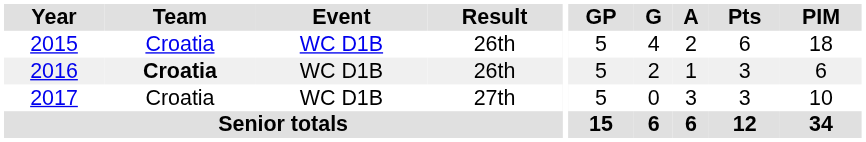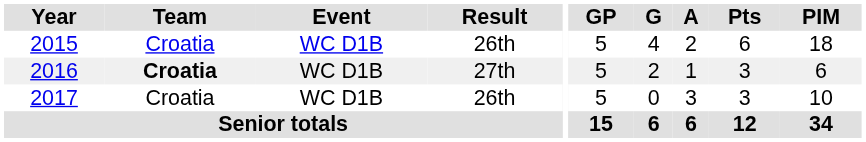2016 | Result: 26th -> 27th
2017 | Result: 27th -> 26th
